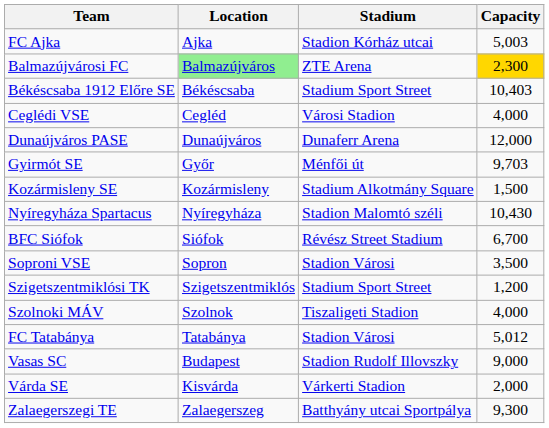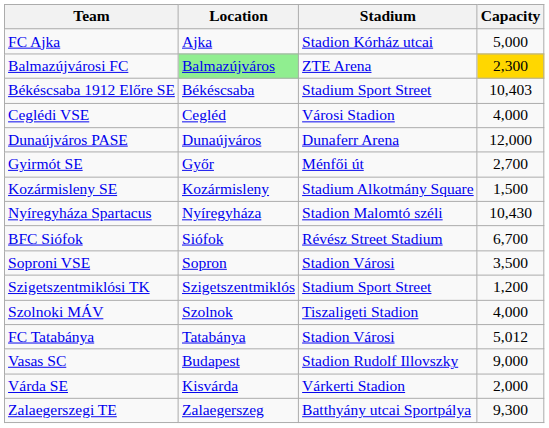FC Ajka | Capacity: 5,003 -> 5,000
Gyirmót SE | Capacity: 9,703 -> 2,700
